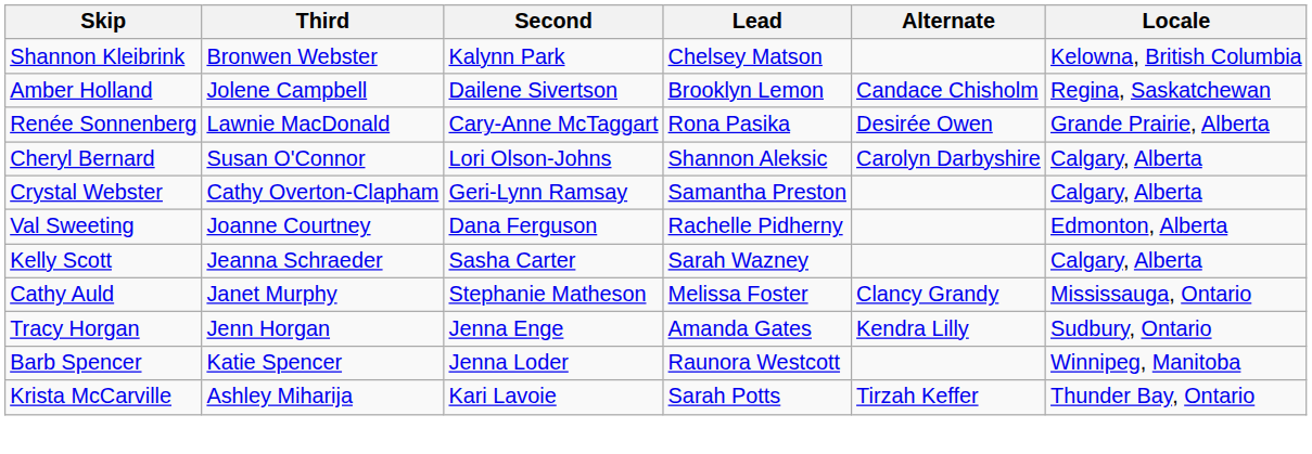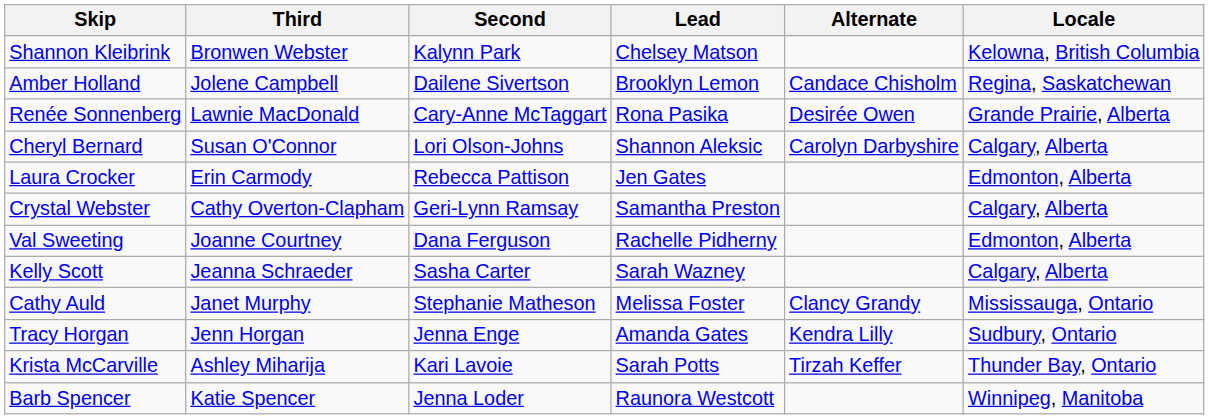+ row: Laura Crocker | Erin Carmody | Rebecca Pattison | Jen Gates | Edmonton, Alberta
rows swapped: Barb Spencer <-> Krista McCarville
